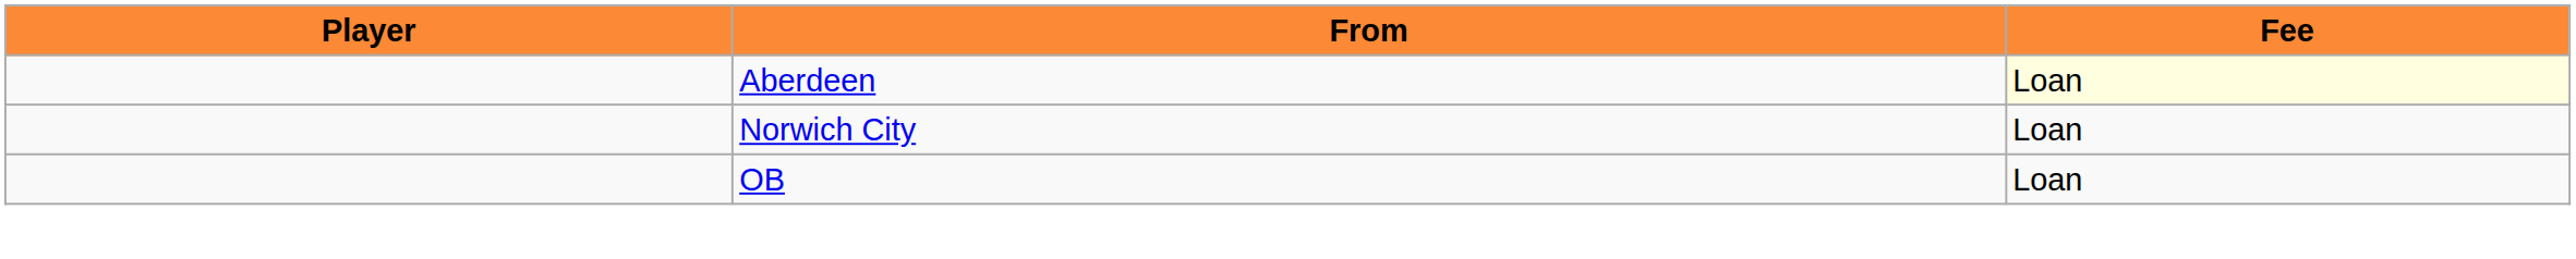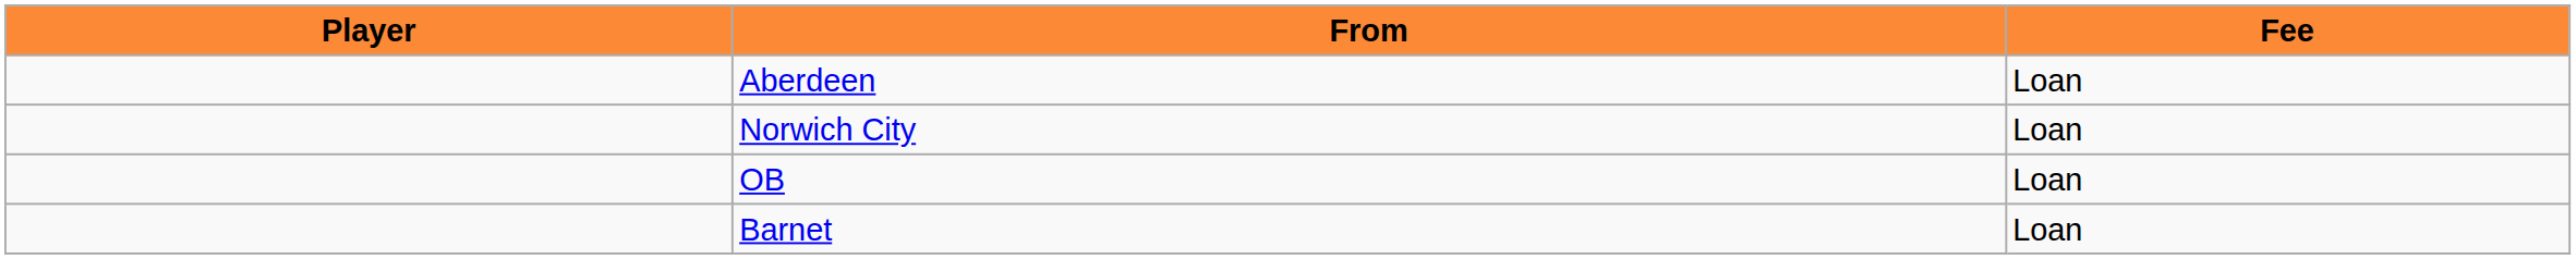Aberdeen | Fee: lightyellow background -> no background
+ row: Barnet | Loan
